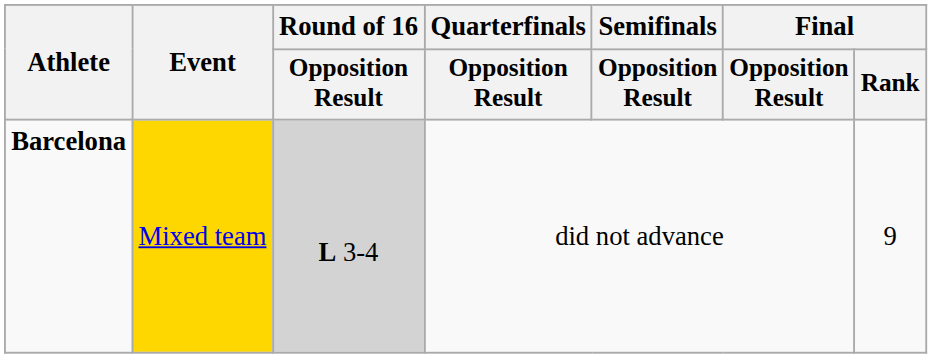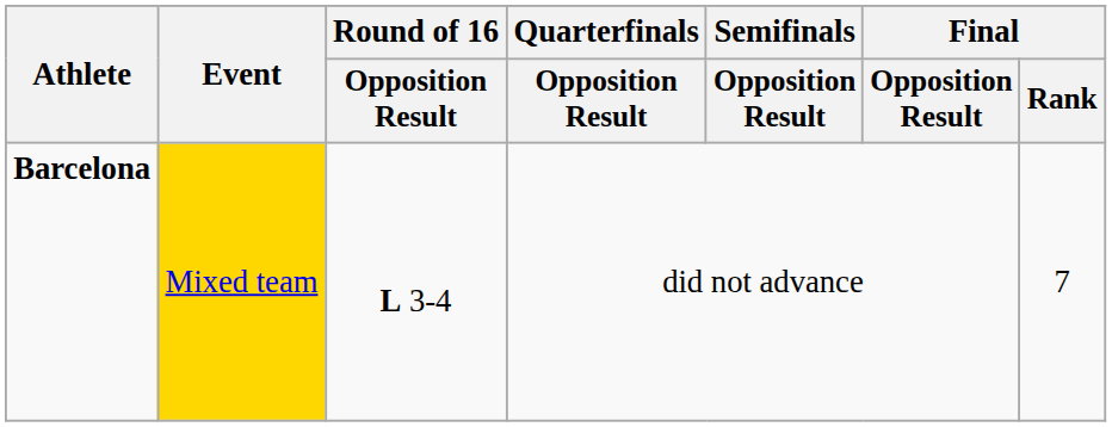Barcelona | Round of 16 / Opposition Result: lightgrey background -> no background
Barcelona | Final / Rank: 9 -> 7
